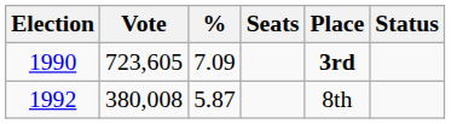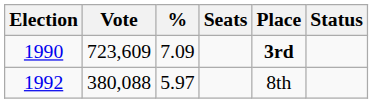1990 | Vote: 723,605 -> 723,609
1992 | Vote: 380,008 -> 380,088
1992 | %: 5.87 -> 5.97
